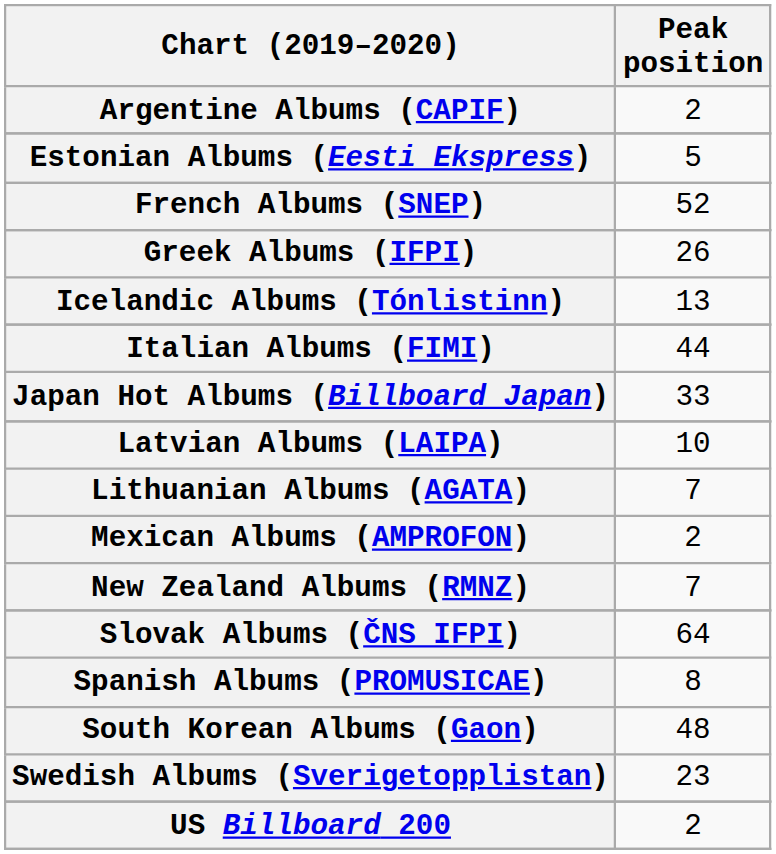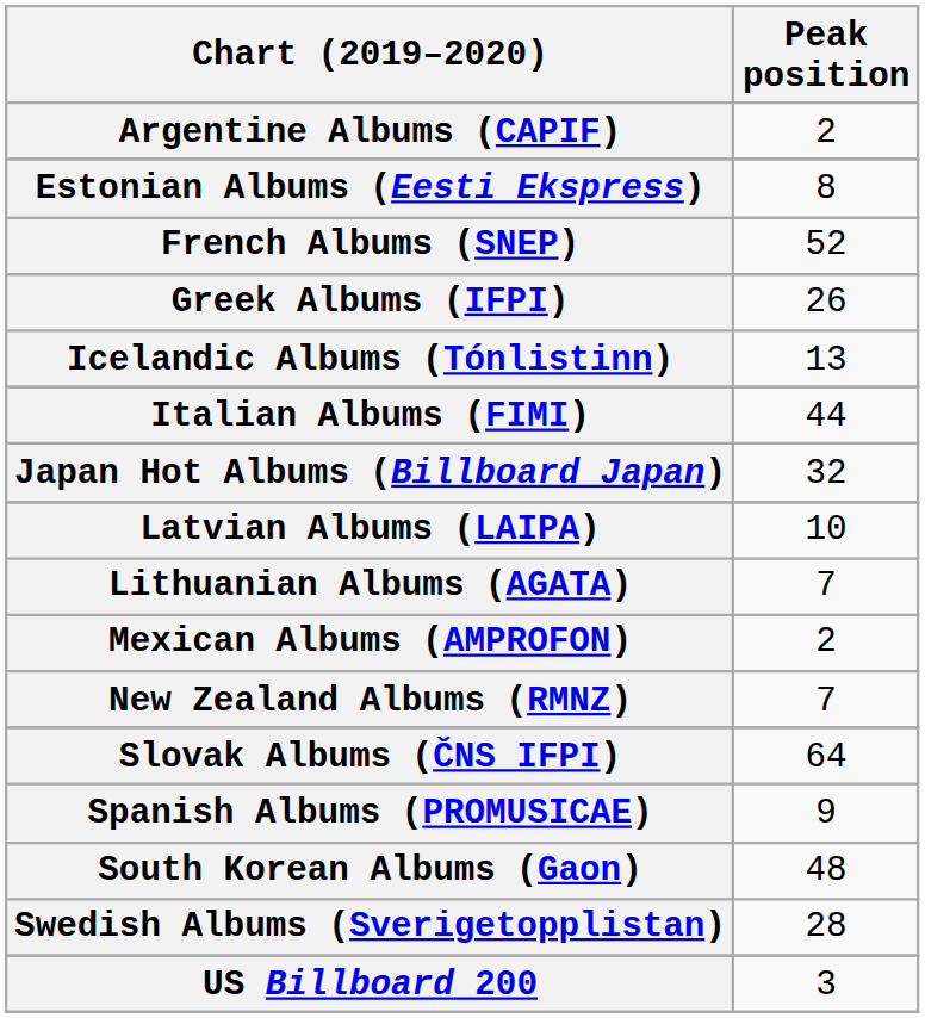Estonian Albums (Eesti Ekspress) | Peak position: 5 -> 8
Japan Hot Albums (Billboard Japan) | Peak position: 33 -> 32
Spanish Albums (PROMUSICAE) | Peak position: 8 -> 9
Swedish Albums (Sverigetopplistan) | Peak position: 23 -> 28
US Billboard 200 | Peak position: 2 -> 3
